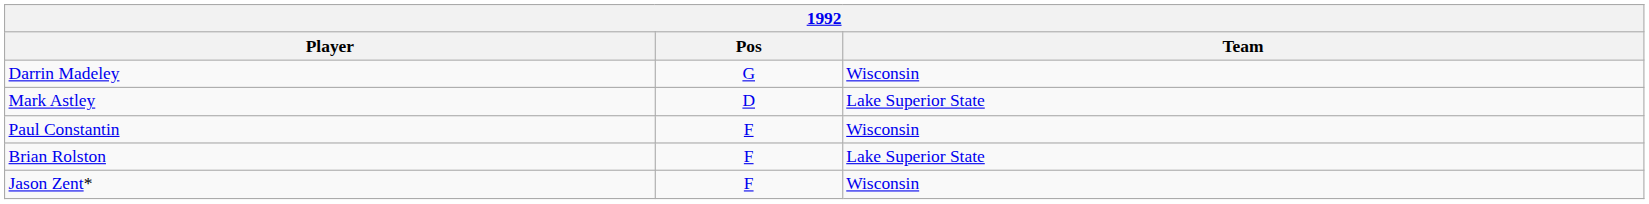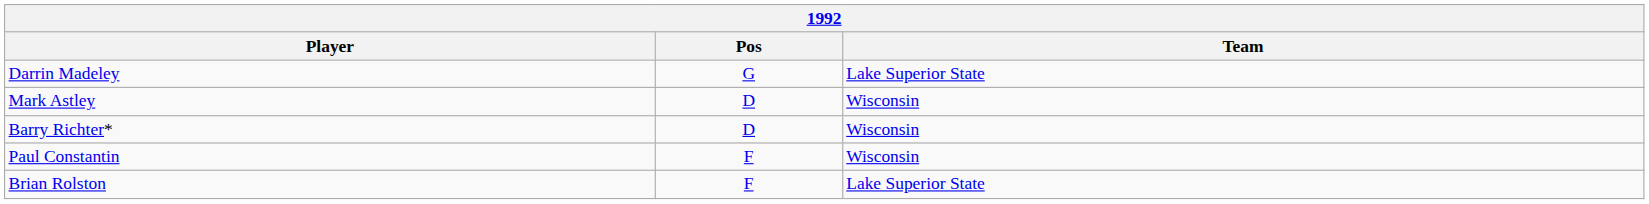Darrin Madeley | Team: Wisconsin -> Lake Superior State
Mark Astley | Team: Lake Superior State -> Wisconsin
+ row: Barry Richter* | D | Wisconsin
- row: Jason Zent* | F | Wisconsin
